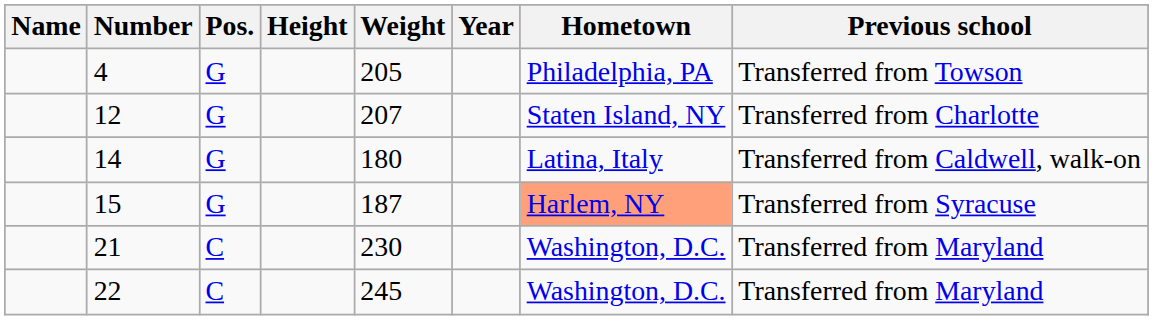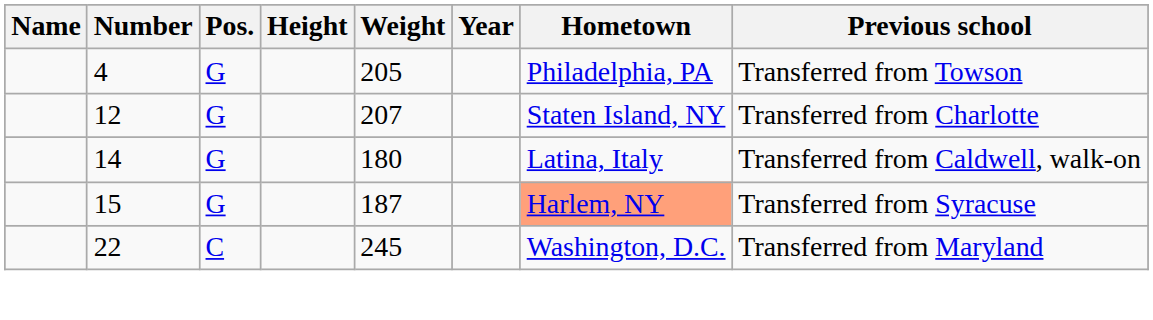- row: 21 | C | 230 | Washington, D.C. | Transferred from Maryland
